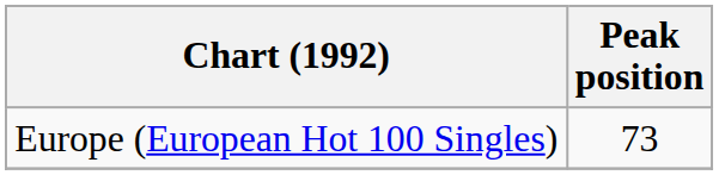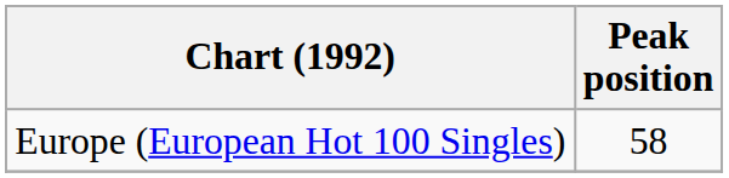Europe (European Hot 100 Singles) | Peak position: 73 -> 58
